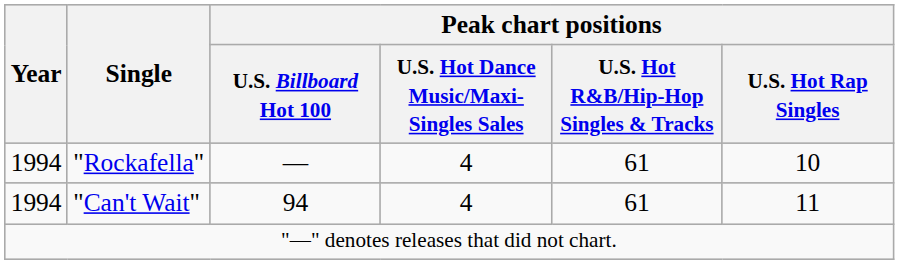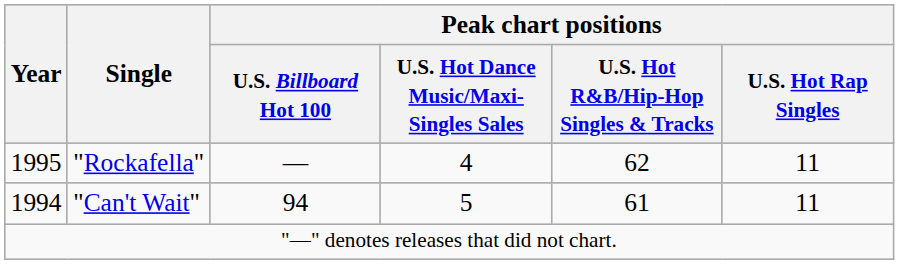"Rockafella" | Year: 1994 -> 1995
"Rockafella" | Peak chart positions / U.S. Hot R&B/Hip-Hop Singles & Tracks: 61 -> 62
"Rockafella" | Peak chart positions / U.S. Hot Rap Singles: 10 -> 11
"Can't Wait" | column 4: 4 -> 5
